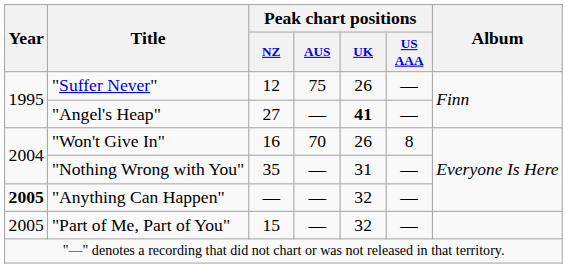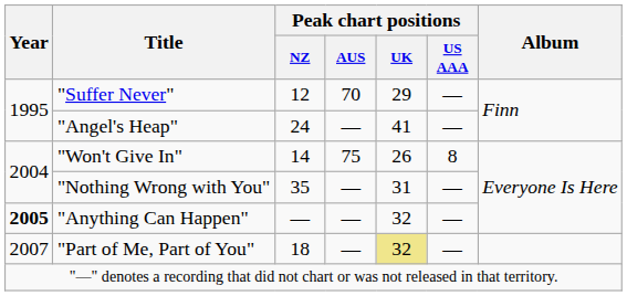"Suffer Never" | Peak chart positions / AUS: 75 -> 70
"Suffer Never" | Peak chart positions / UK: 26 -> 29
"Angel's Heap" | Peak chart positions / NZ: 27 -> 24
"Angel's Heap" | Peak chart positions / UK: bold -> normal
"Won't Give In" | Peak chart positions / NZ: 16 -> 14
"Won't Give In" | Peak chart positions / AUS: 70 -> 75
"Part of Me, Part of You" | Year: 2005 -> 2007
"Part of Me, Part of You" | Peak chart positions / NZ: 15 -> 18
"Part of Me, Part of You" | Peak chart positions / UK: no background -> khaki background
